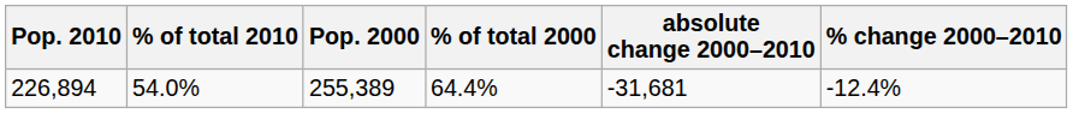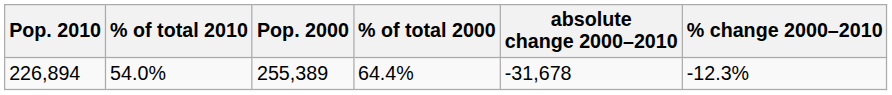226,894 | absolute change 2000–2010: -31,681 -> -31,678
226,894 | % change 2000–2010: -12.4% -> -12.3%
